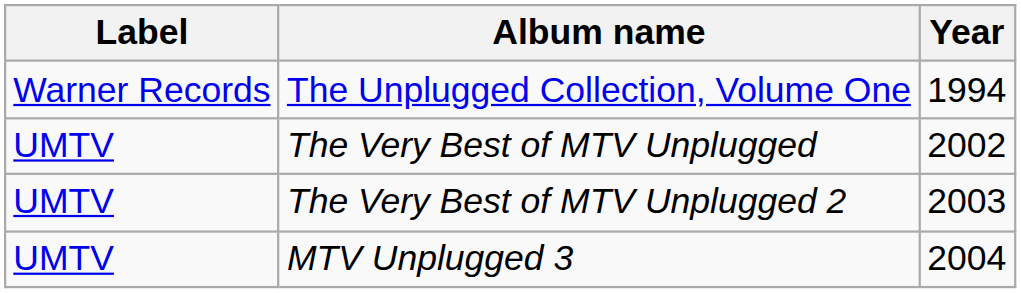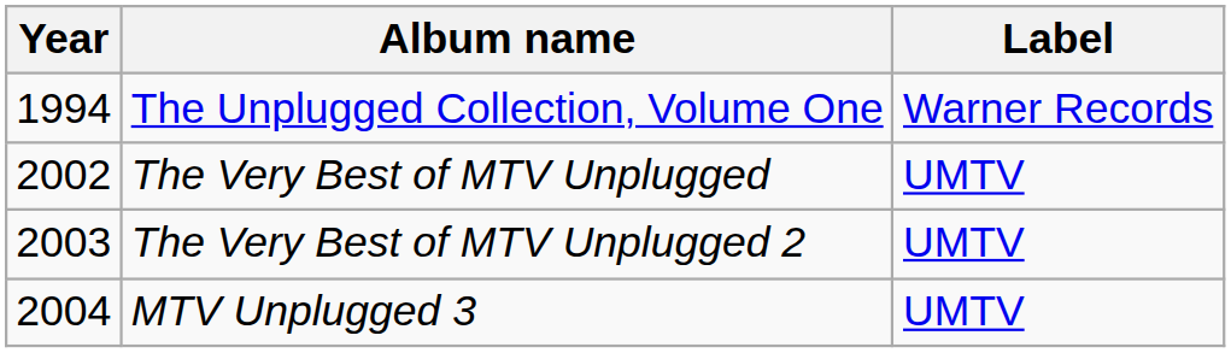columns swapped: Year <-> Label
